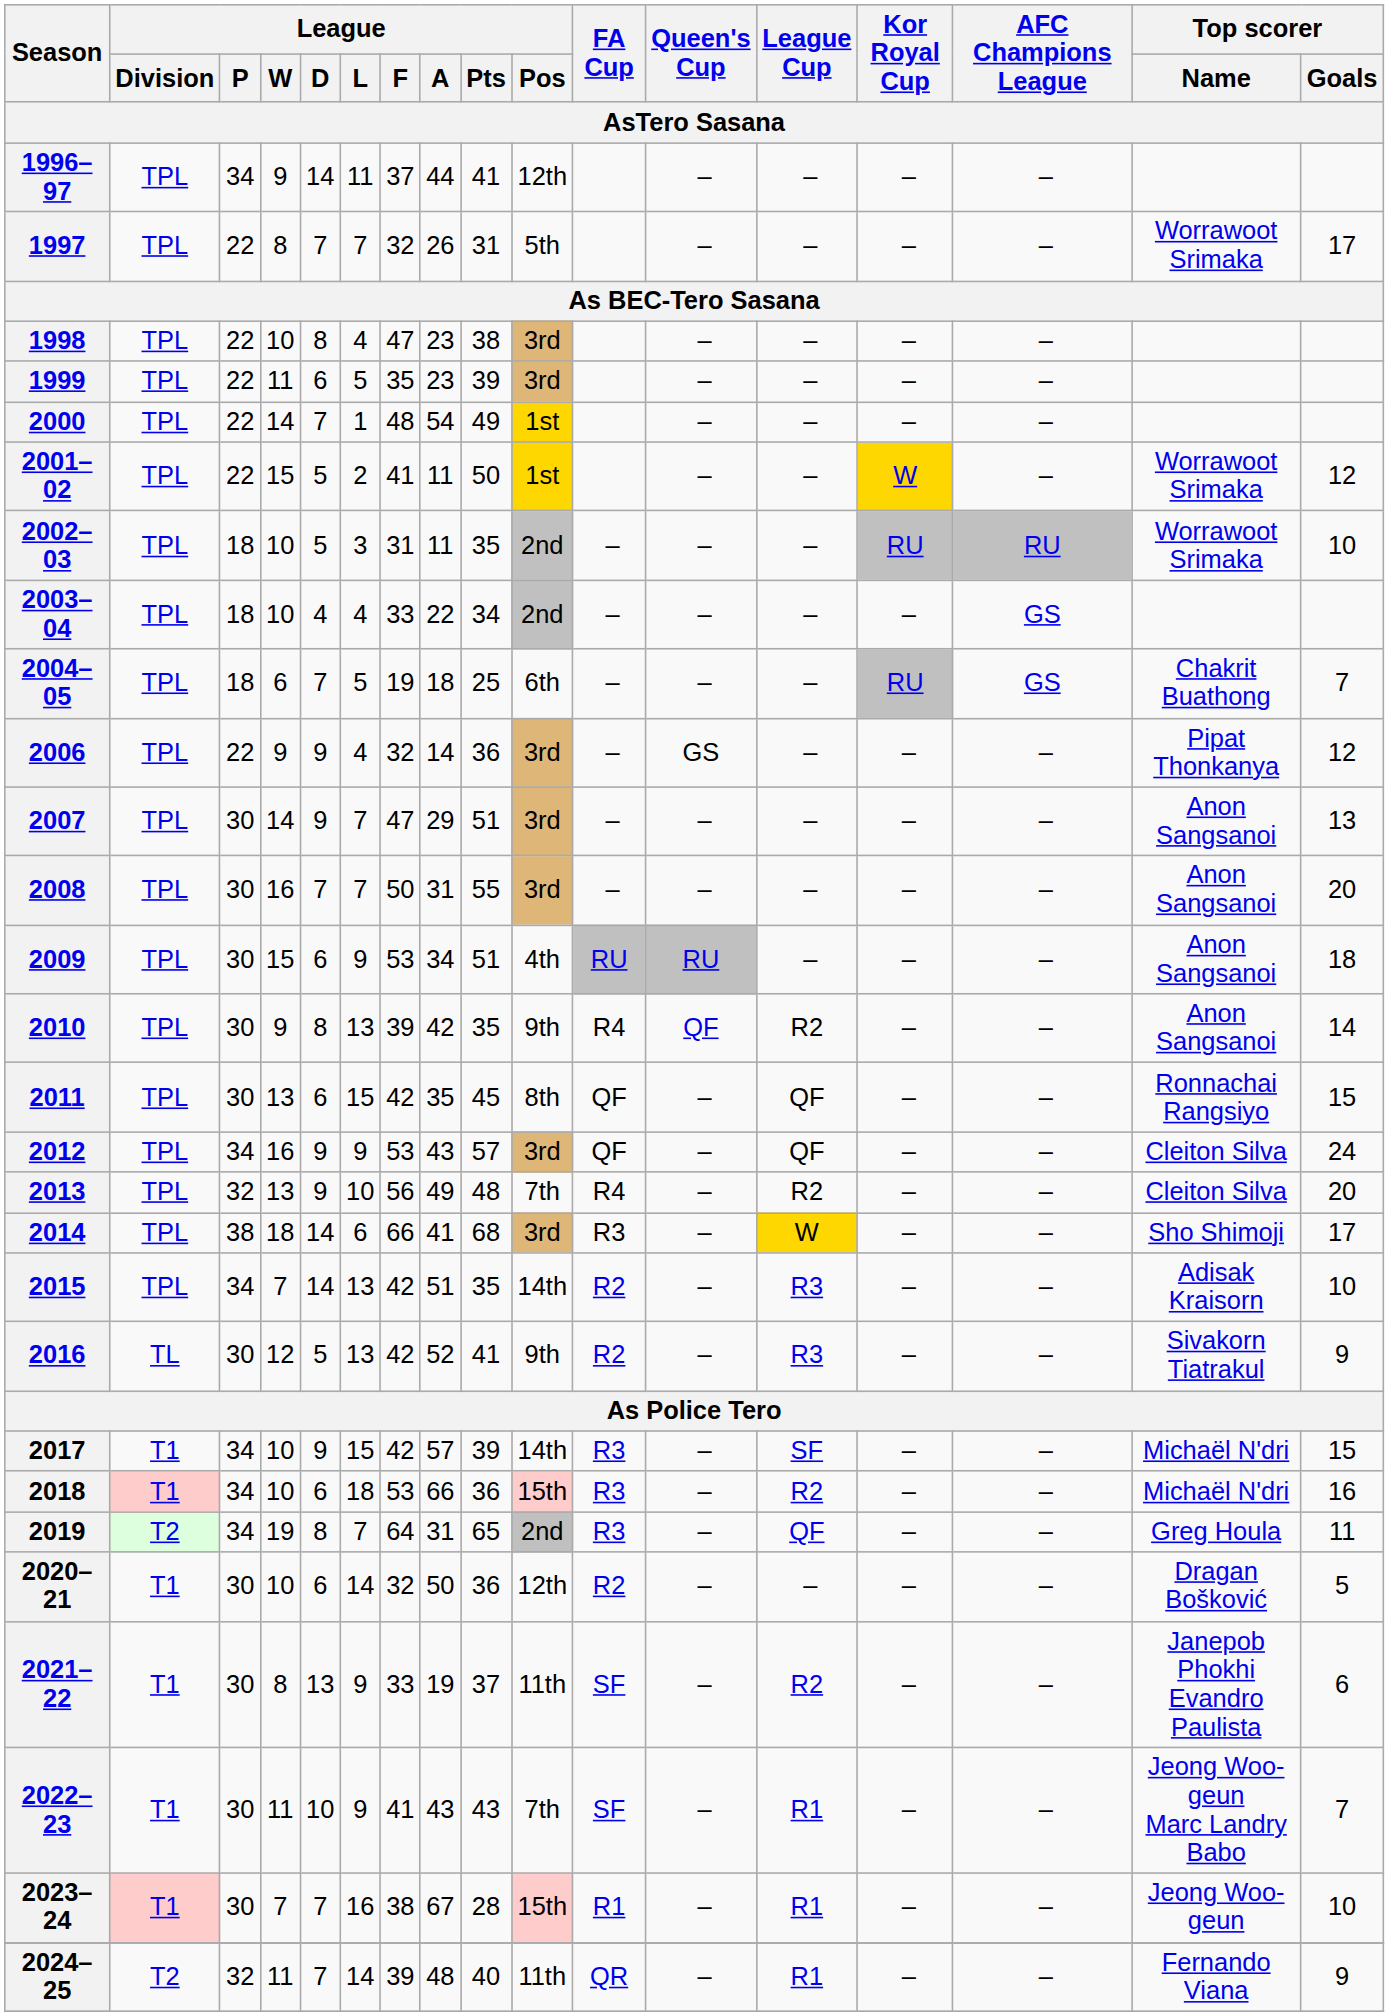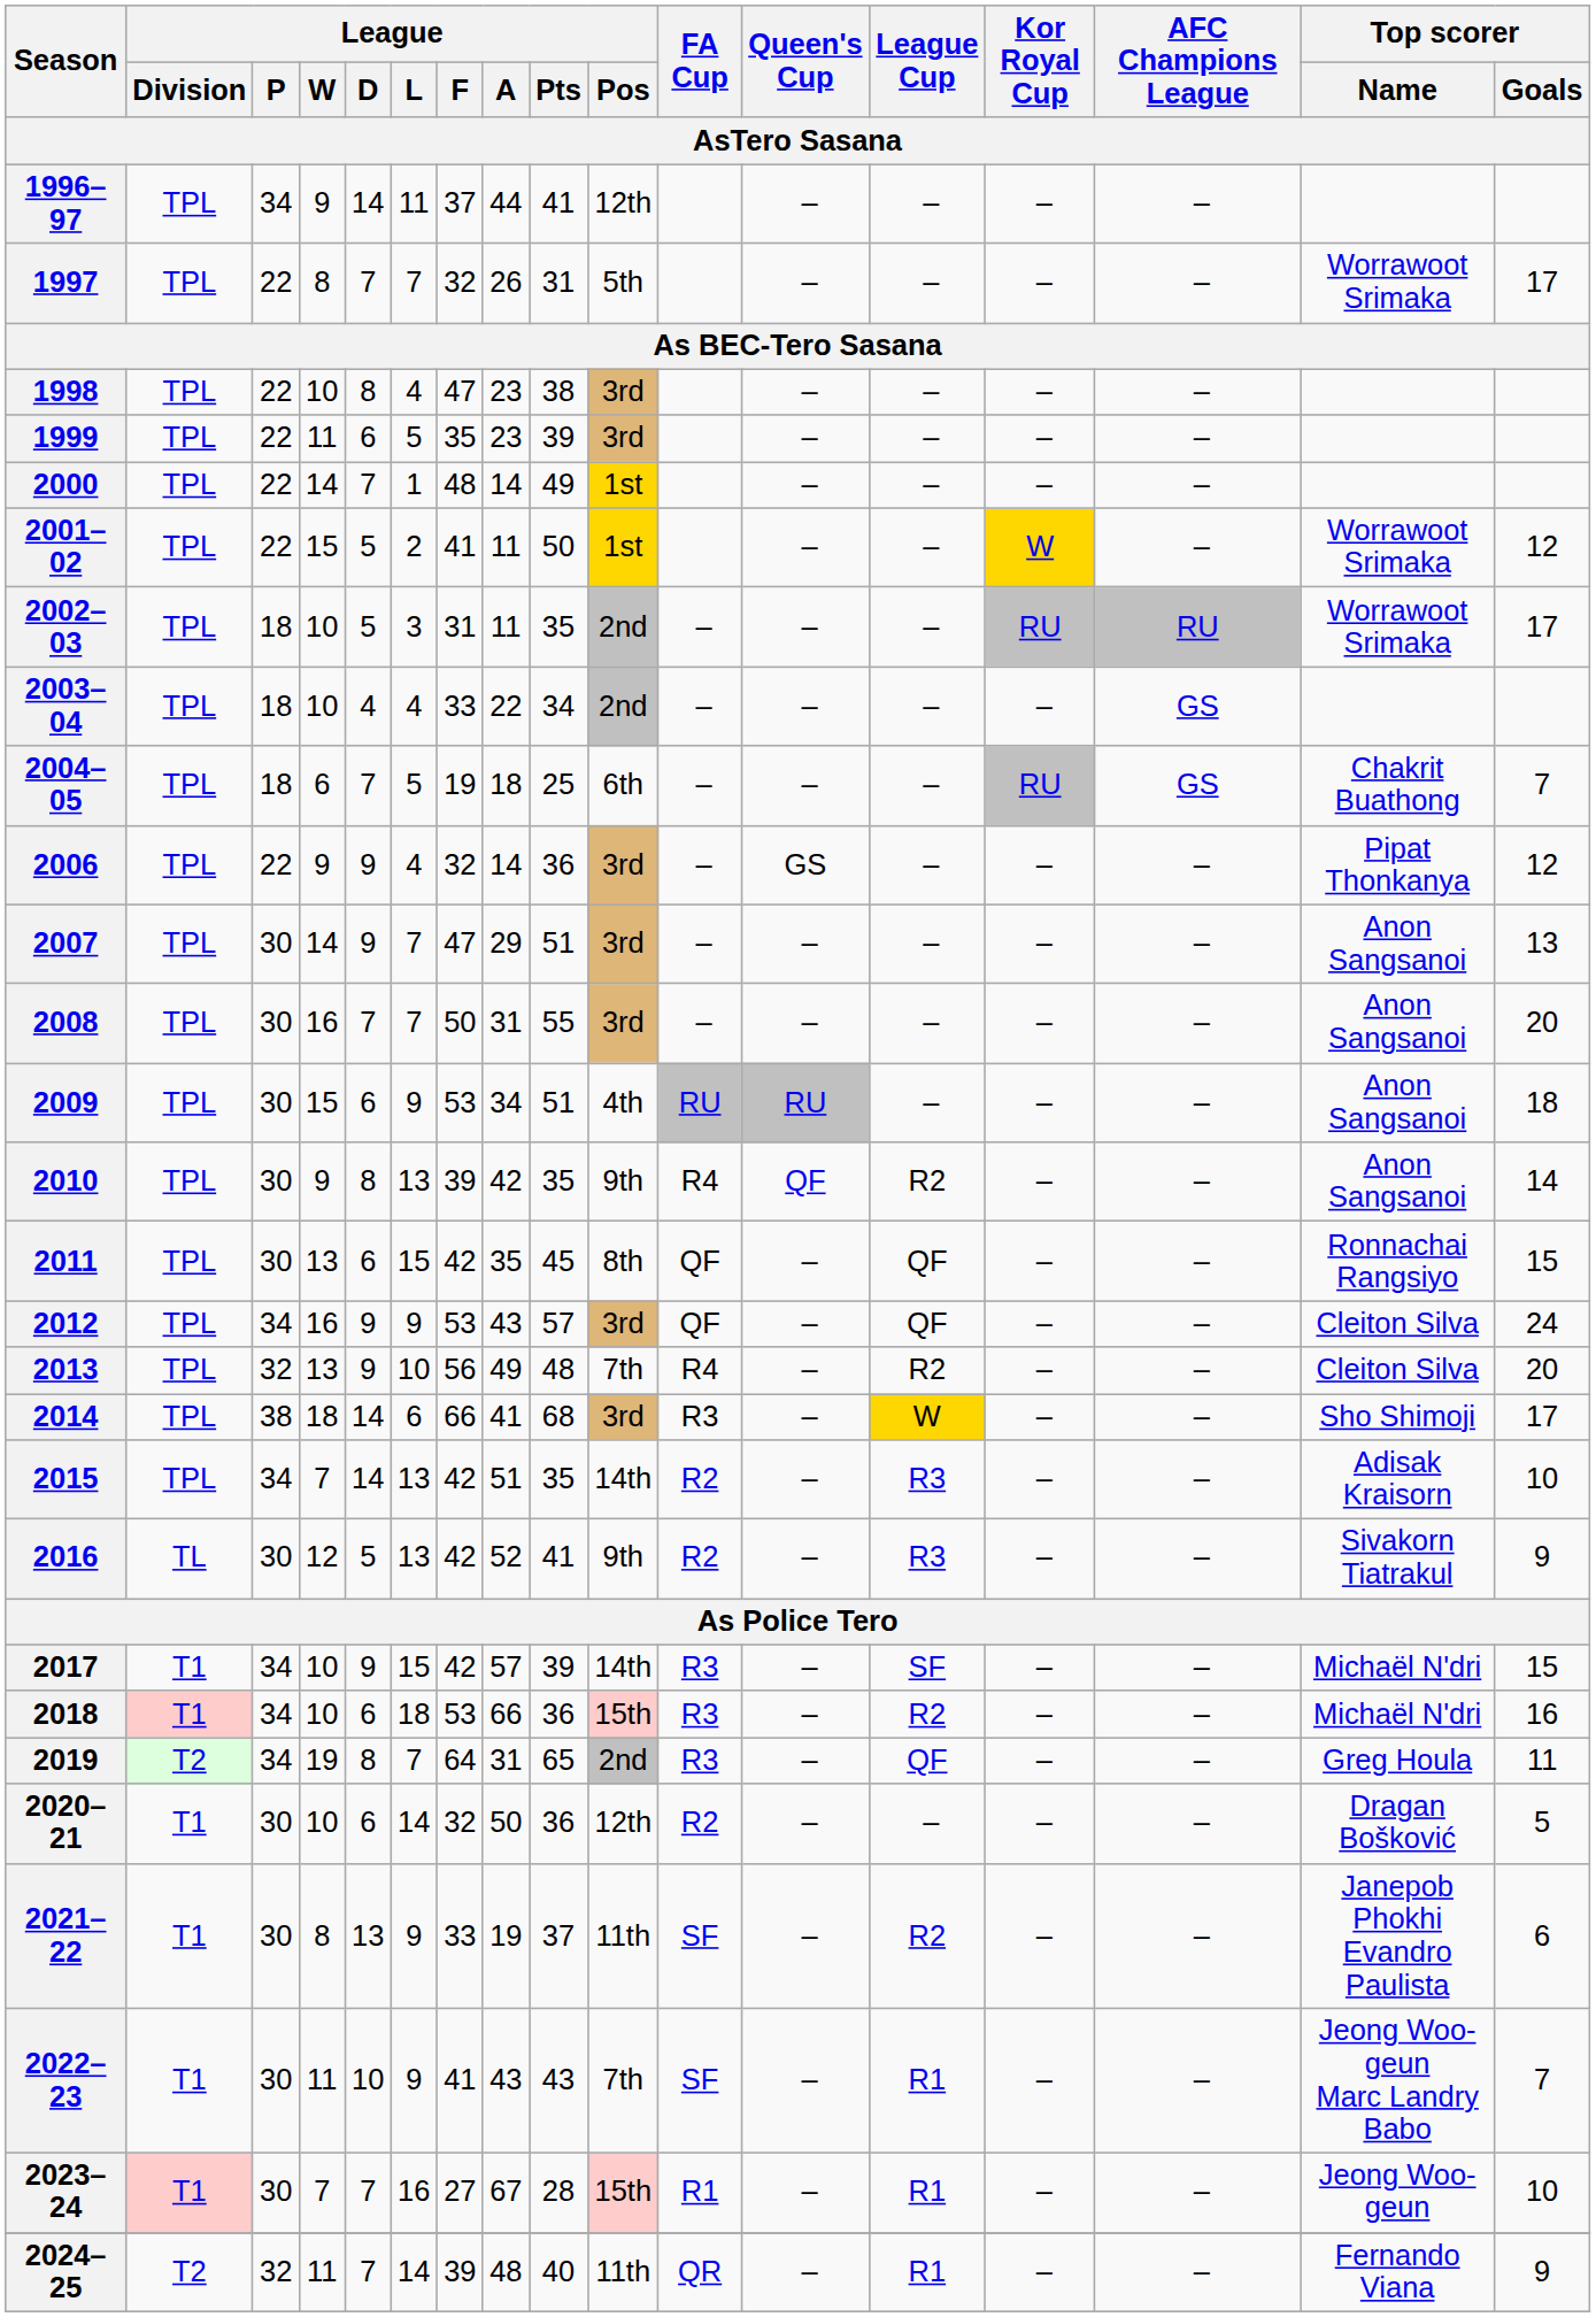2000 | League / A: 54 -> 14
2002–03 | Top scorer / Goals: 10 -> 17
2023–24 | League / F: 38 -> 27
